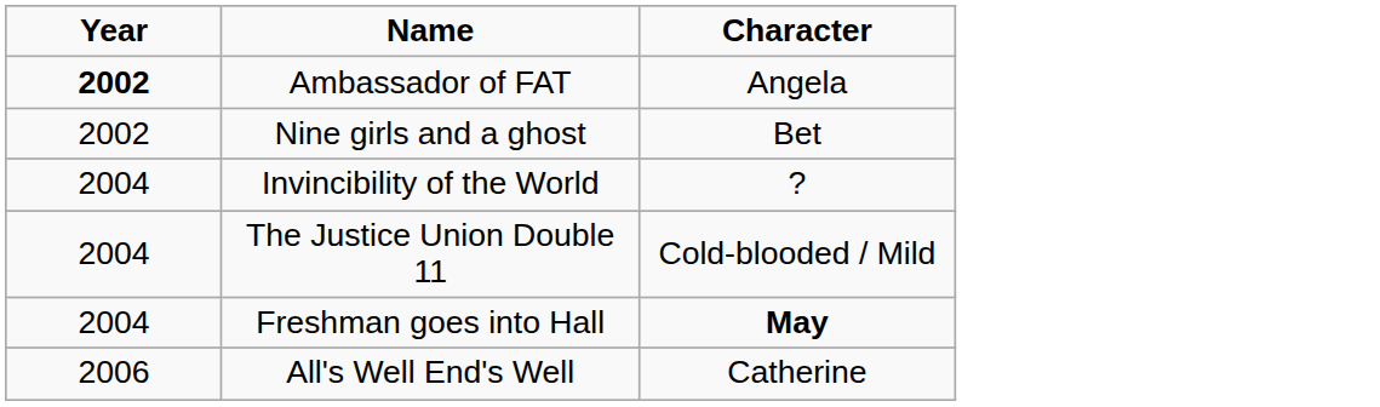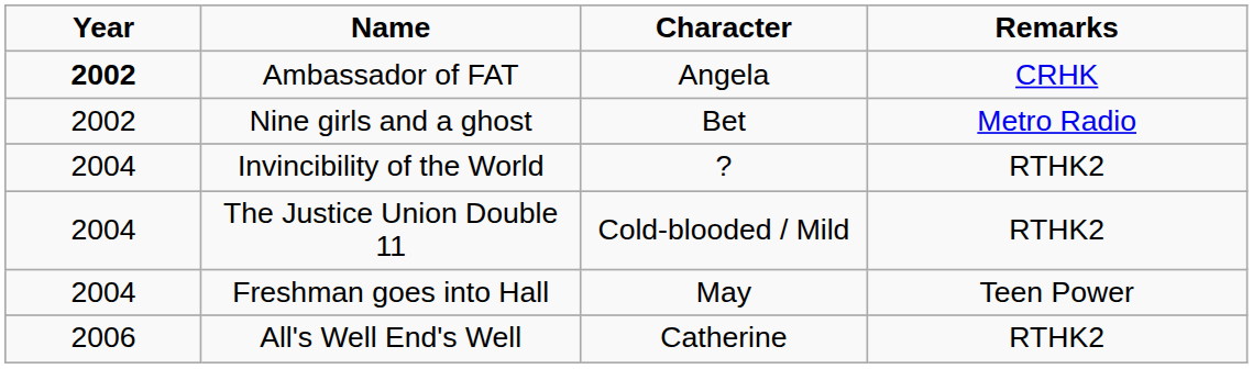+ column: Remarks | CRHK | Metro Radio | RTHK2 | RTHK2 | Teen Power | RTHK2
Freshman goes into Hall | Character: bold -> normal
